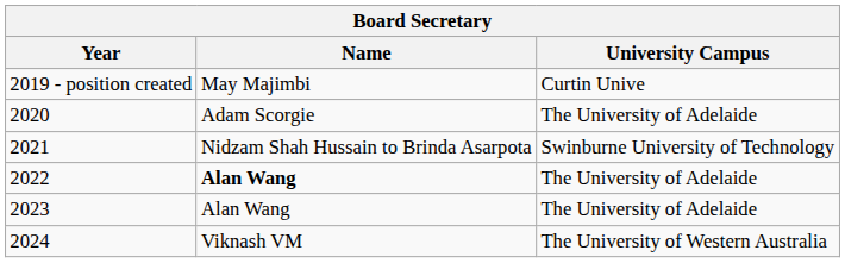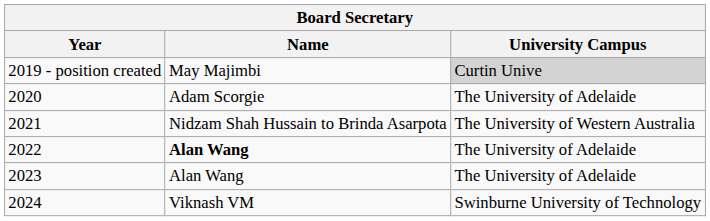2019 - position created | University Campus: no background -> lightgrey background
2021 | University Campus: Swinburne University of Technology -> The University of Western Australia
2024 | University Campus: The University of Western Australia -> Swinburne University of Technology
